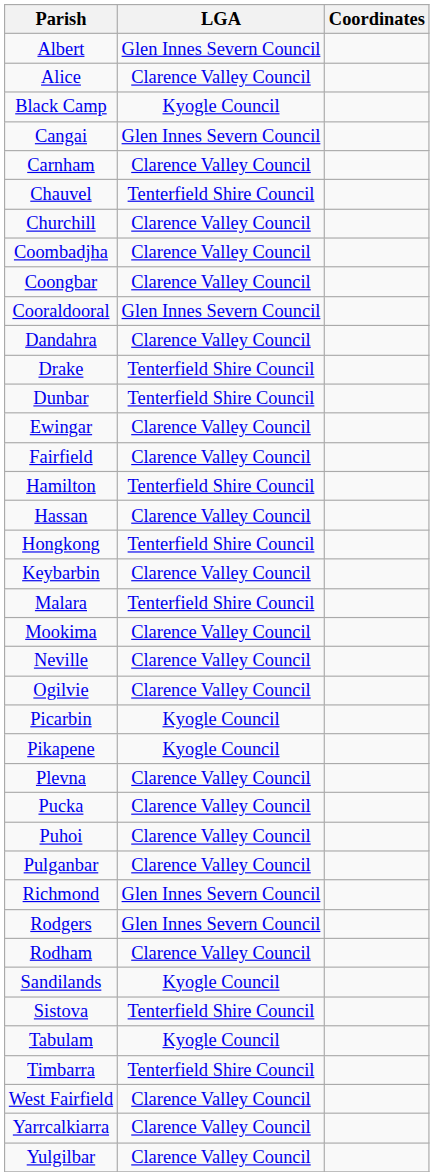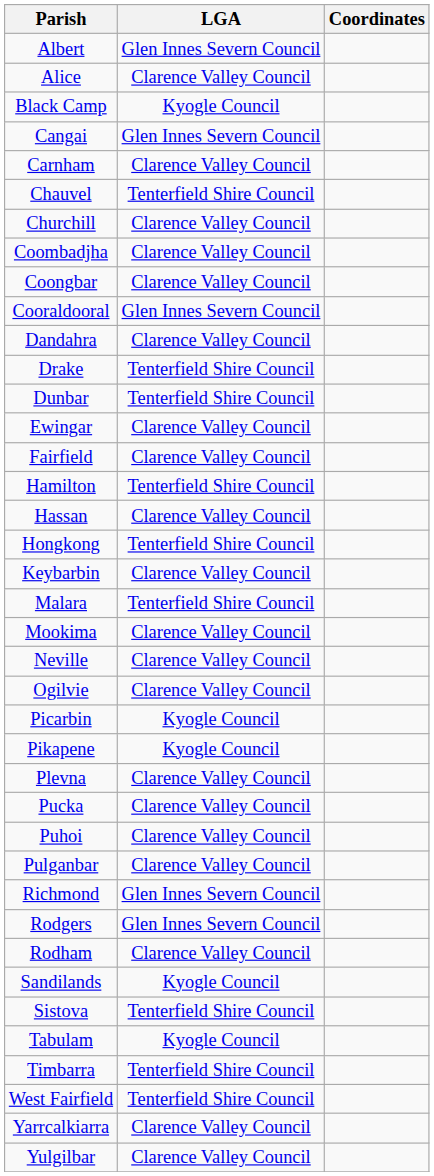West Fairfield | LGA: Clarence Valley Council -> Tenterfield Shire Council
